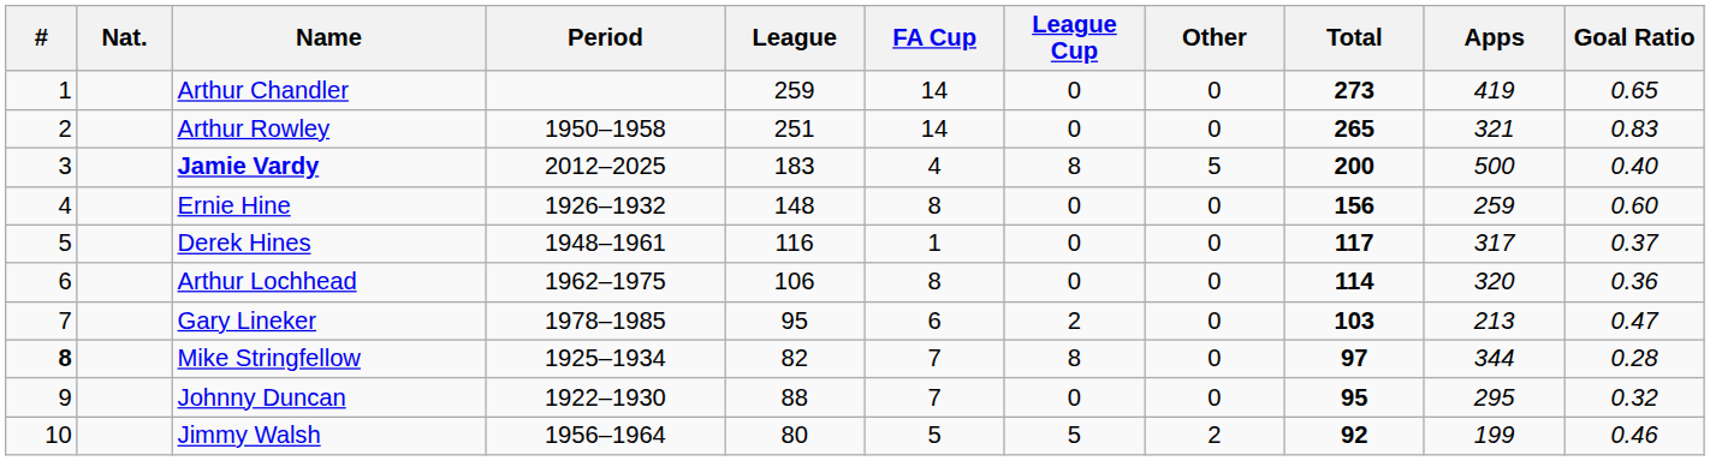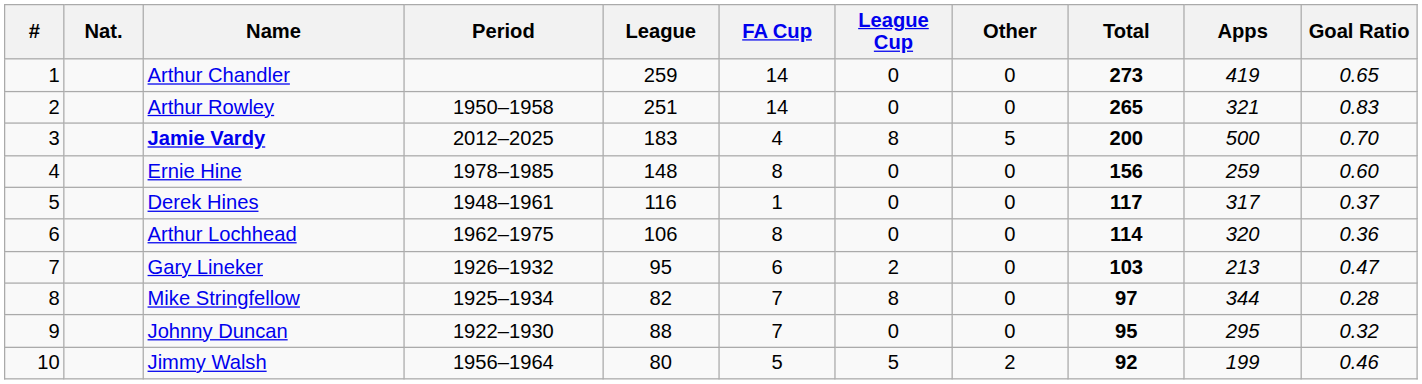Jamie Vardy | Goal Ratio: 0.40 -> 0.70
Ernie Hine | Period: 1926–1932 -> 1978–1985
Gary Lineker | Period: 1978–1985 -> 1926–1932
Mike Stringfellow | #: bold -> normal
